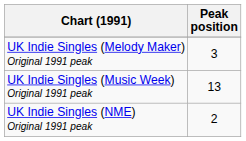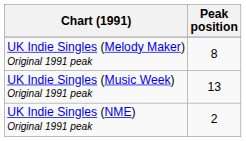UK Indie Singles (Melody Maker) Original 1991 peak | Peak position: 3 -> 8
